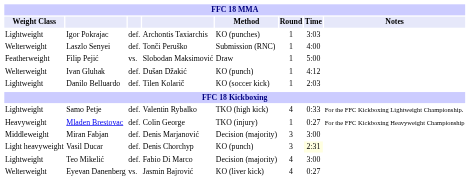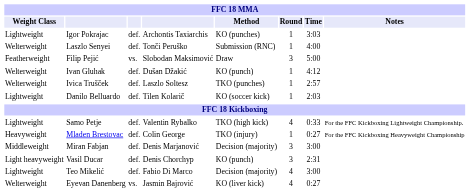Filip Pejić | Round: 1 -> 3
+ row: Welterweight | Ivica Trušček | def. | Laszlo Soltesz | TKO (punches) | 1 | 2:57
Vasil Ducar | Time: lightyellow background -> no background
